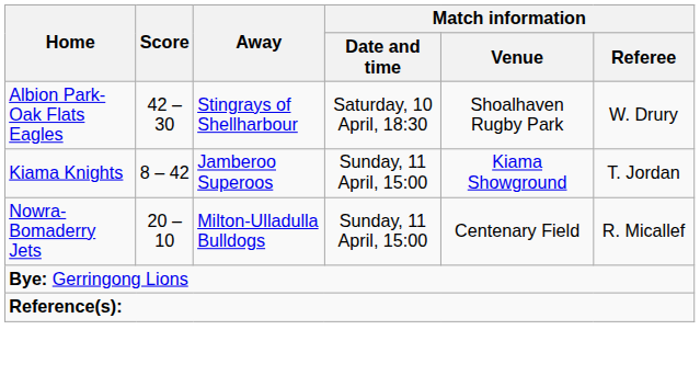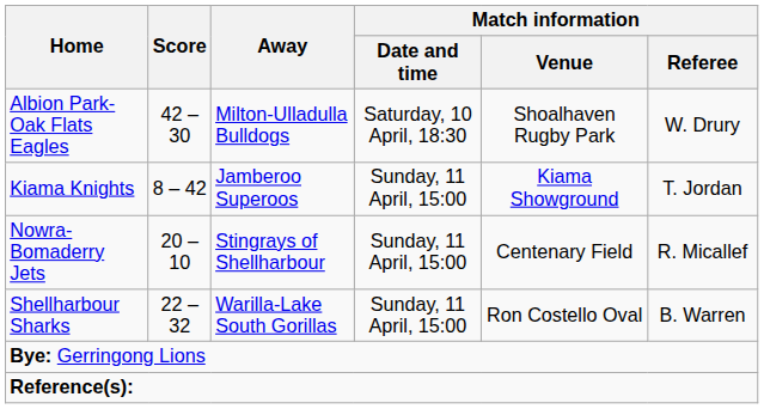Albion Park-Oak Flats Eagles | Away: Stingrays of Shellharbour -> Milton-Ulladulla Bulldogs
Nowra-Bomaderry Jets | Away: Milton-Ulladulla Bulldogs -> Stingrays of Shellharbour
+ row: Shellharbour Sharks | 22 – 32 | Warilla-Lake South Gorillas | Sunday, 11 April, 15:00 | Ron Costello Oval | B. Warren
